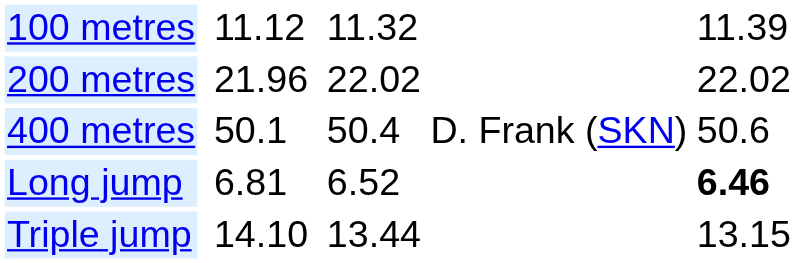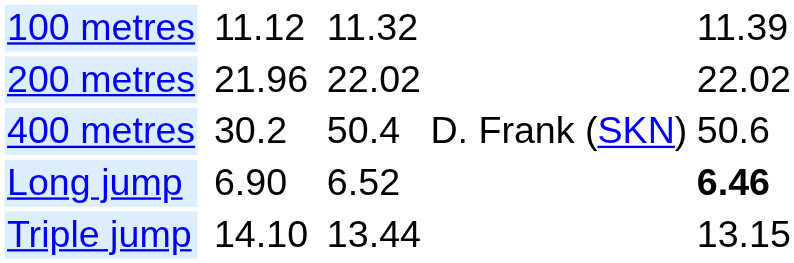400 metres | column 3: 50.1 -> 30.2
Long jump | column 3: 6.81 -> 6.90
